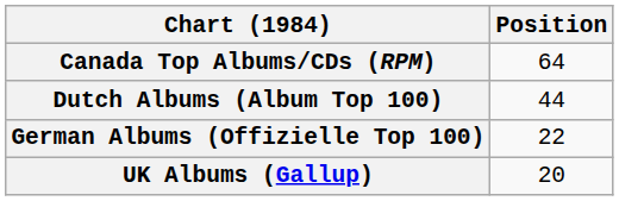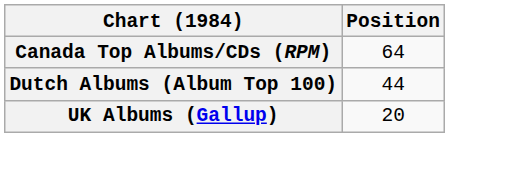- row: German Albums (Offizielle Top 100) | 22
